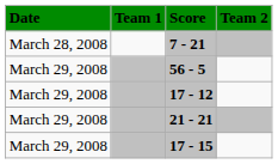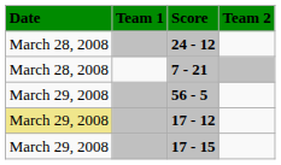+ row: March 28, 2008 | 24 - 12
17 - 12 | Date: no background -> khaki background
- row: March 29, 2008 | 21 - 21
